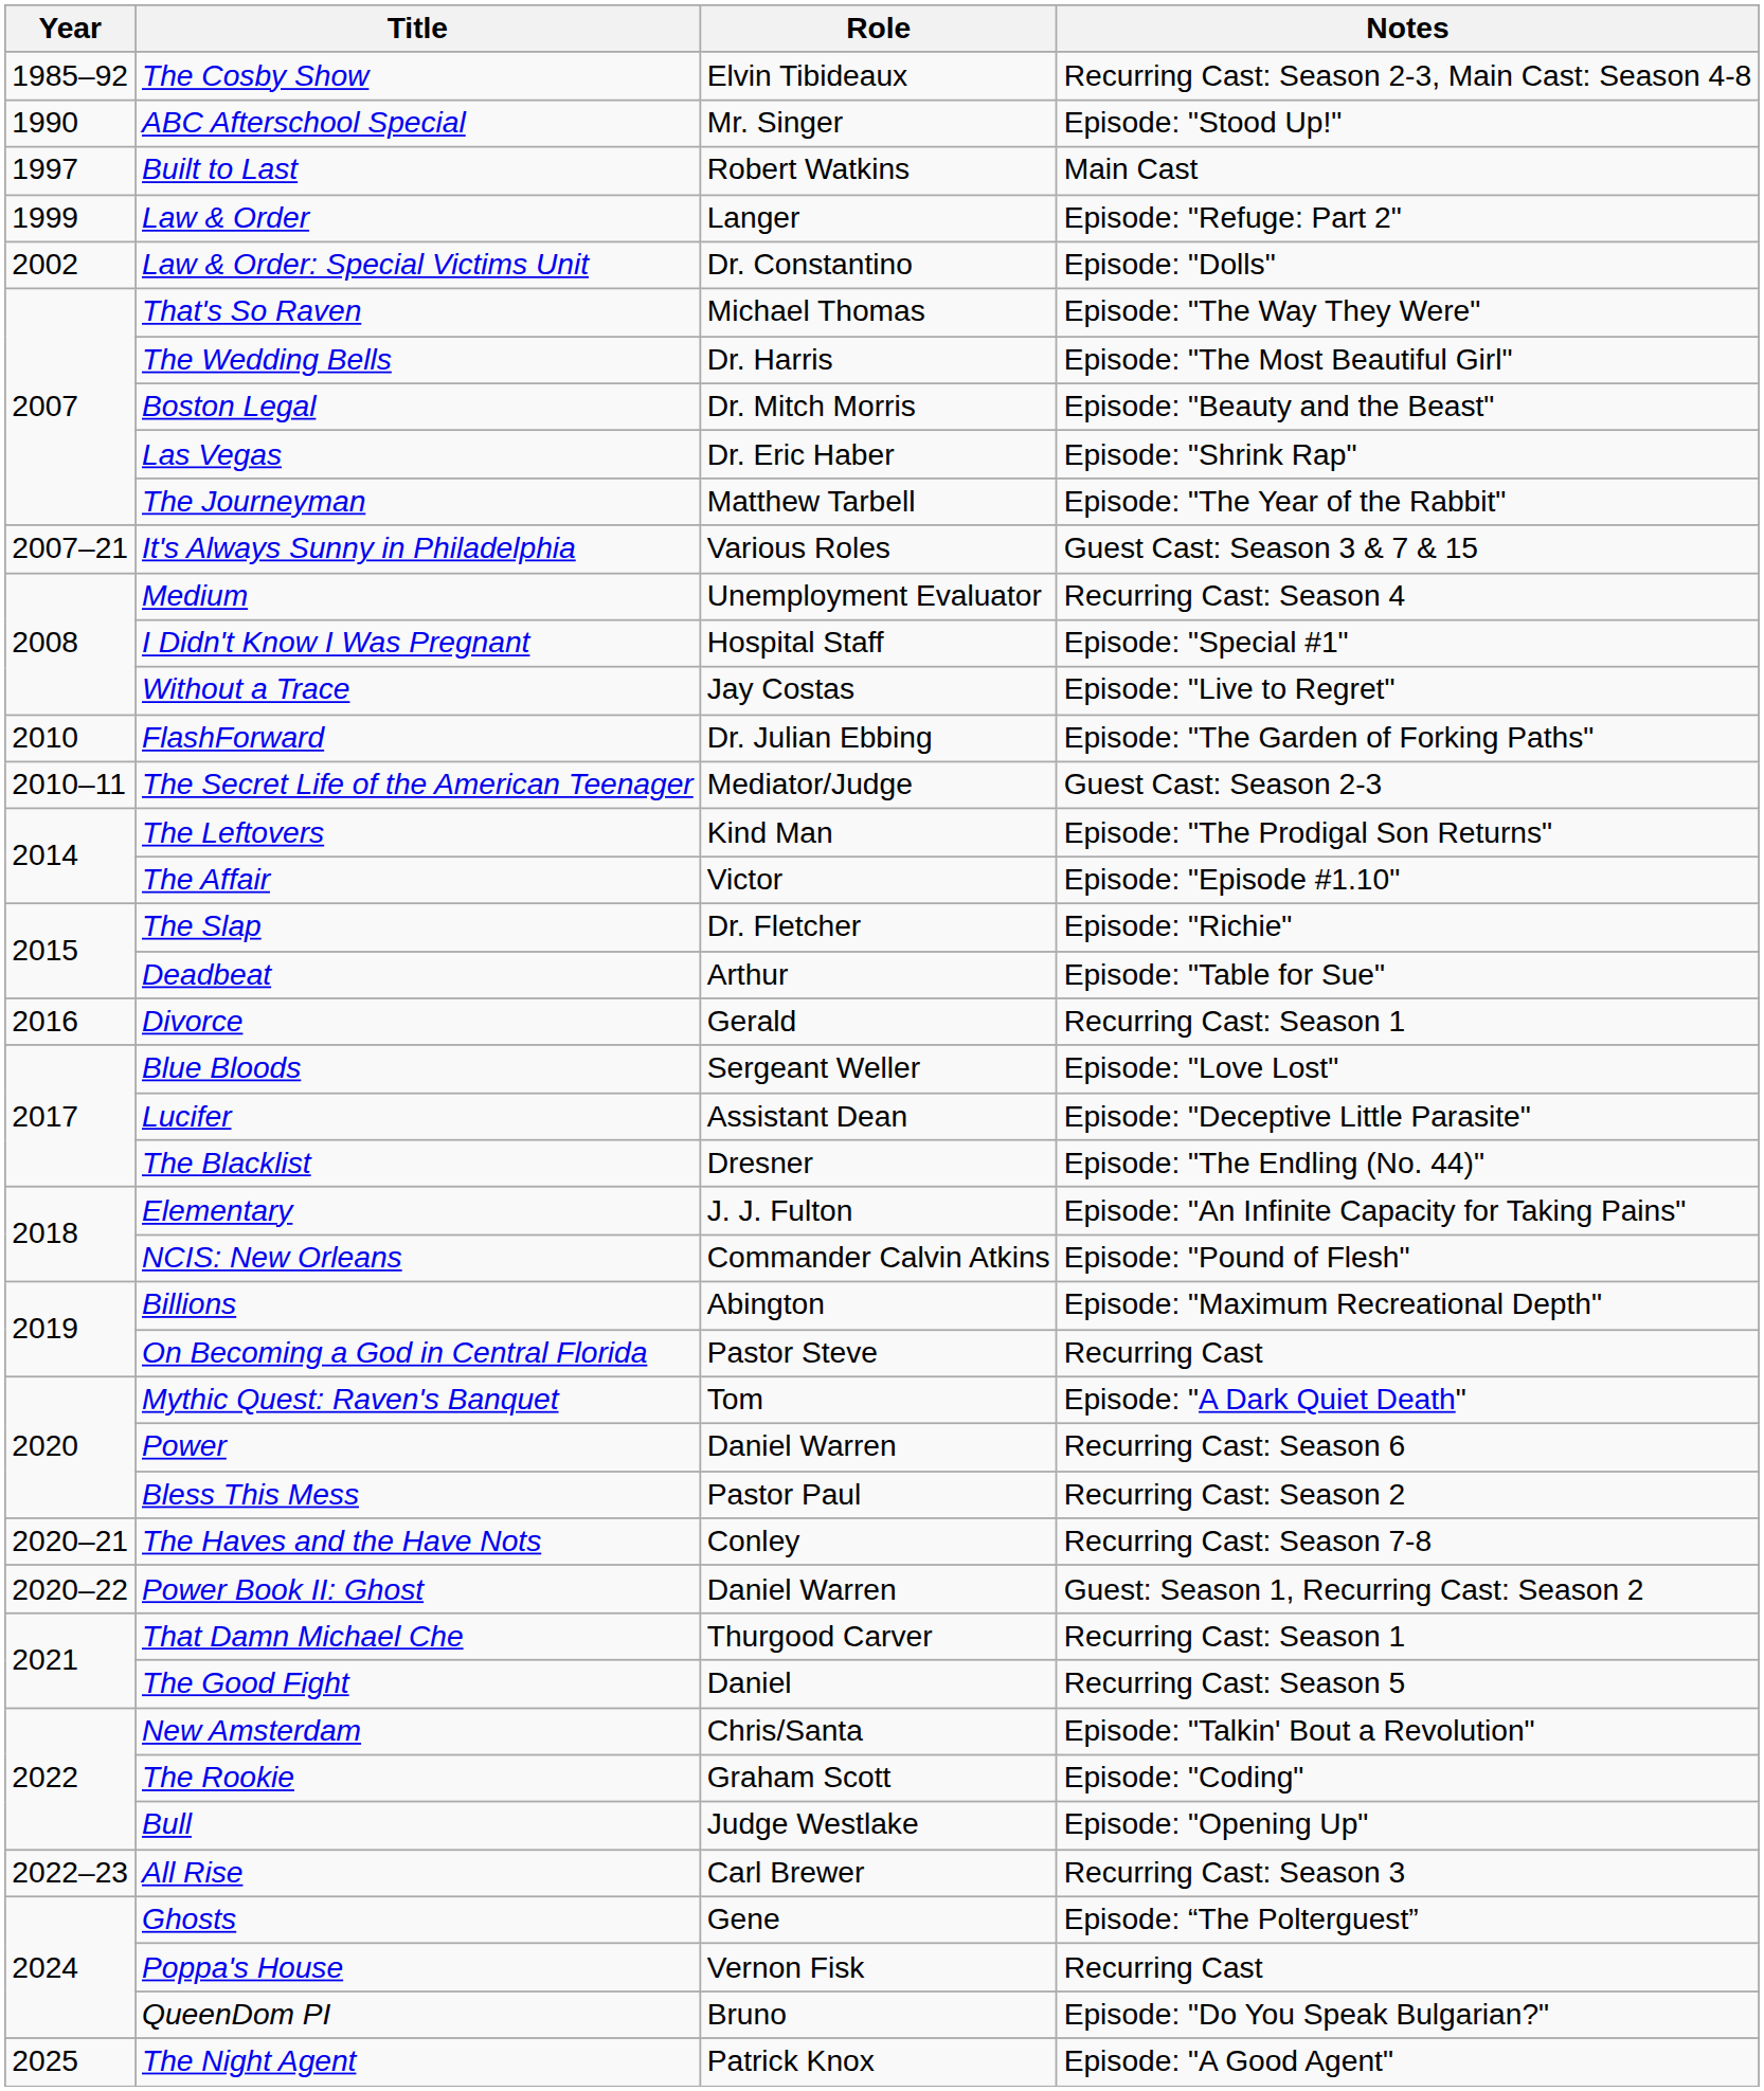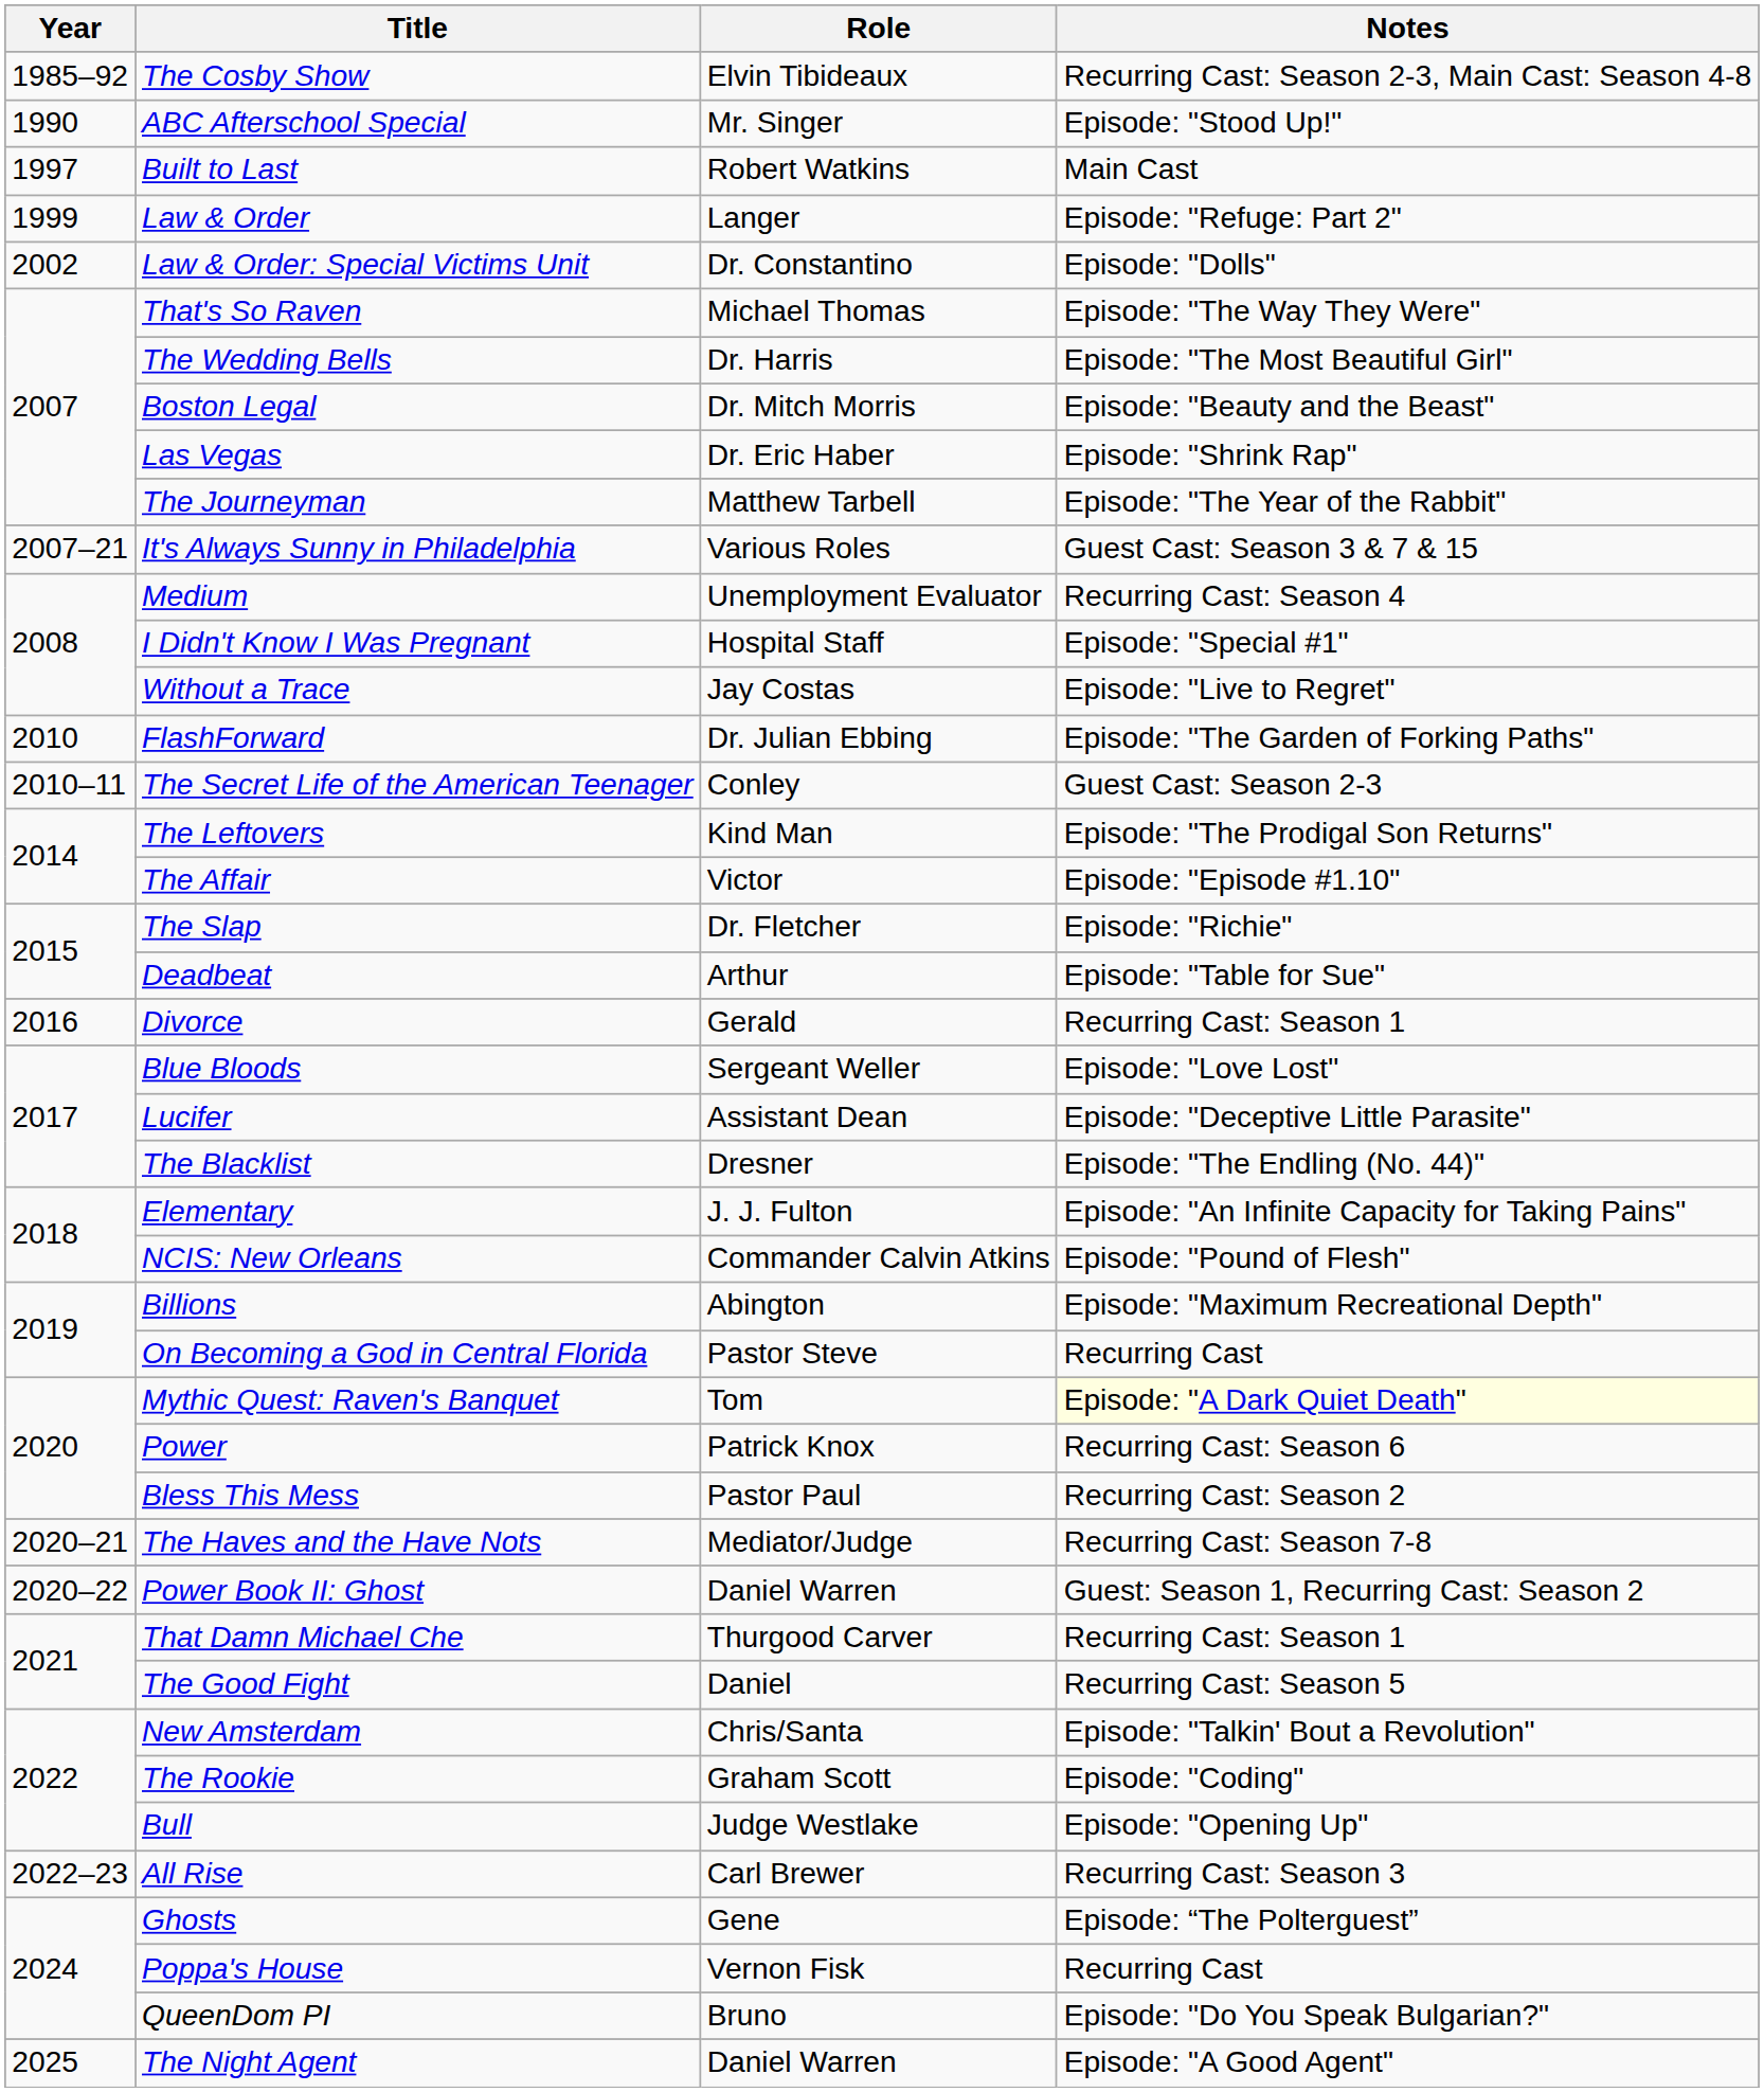The Secret Life of the American Teenager | Role: Mediator/Judge -> Conley
Mythic Quest: Raven's Banquet | Notes: no background -> lightyellow background
Power | Role: Daniel Warren -> Patrick Knox
The Haves and the Have Nots | Role: Conley -> Mediator/Judge
The Night Agent | Role: Patrick Knox -> Daniel Warren
